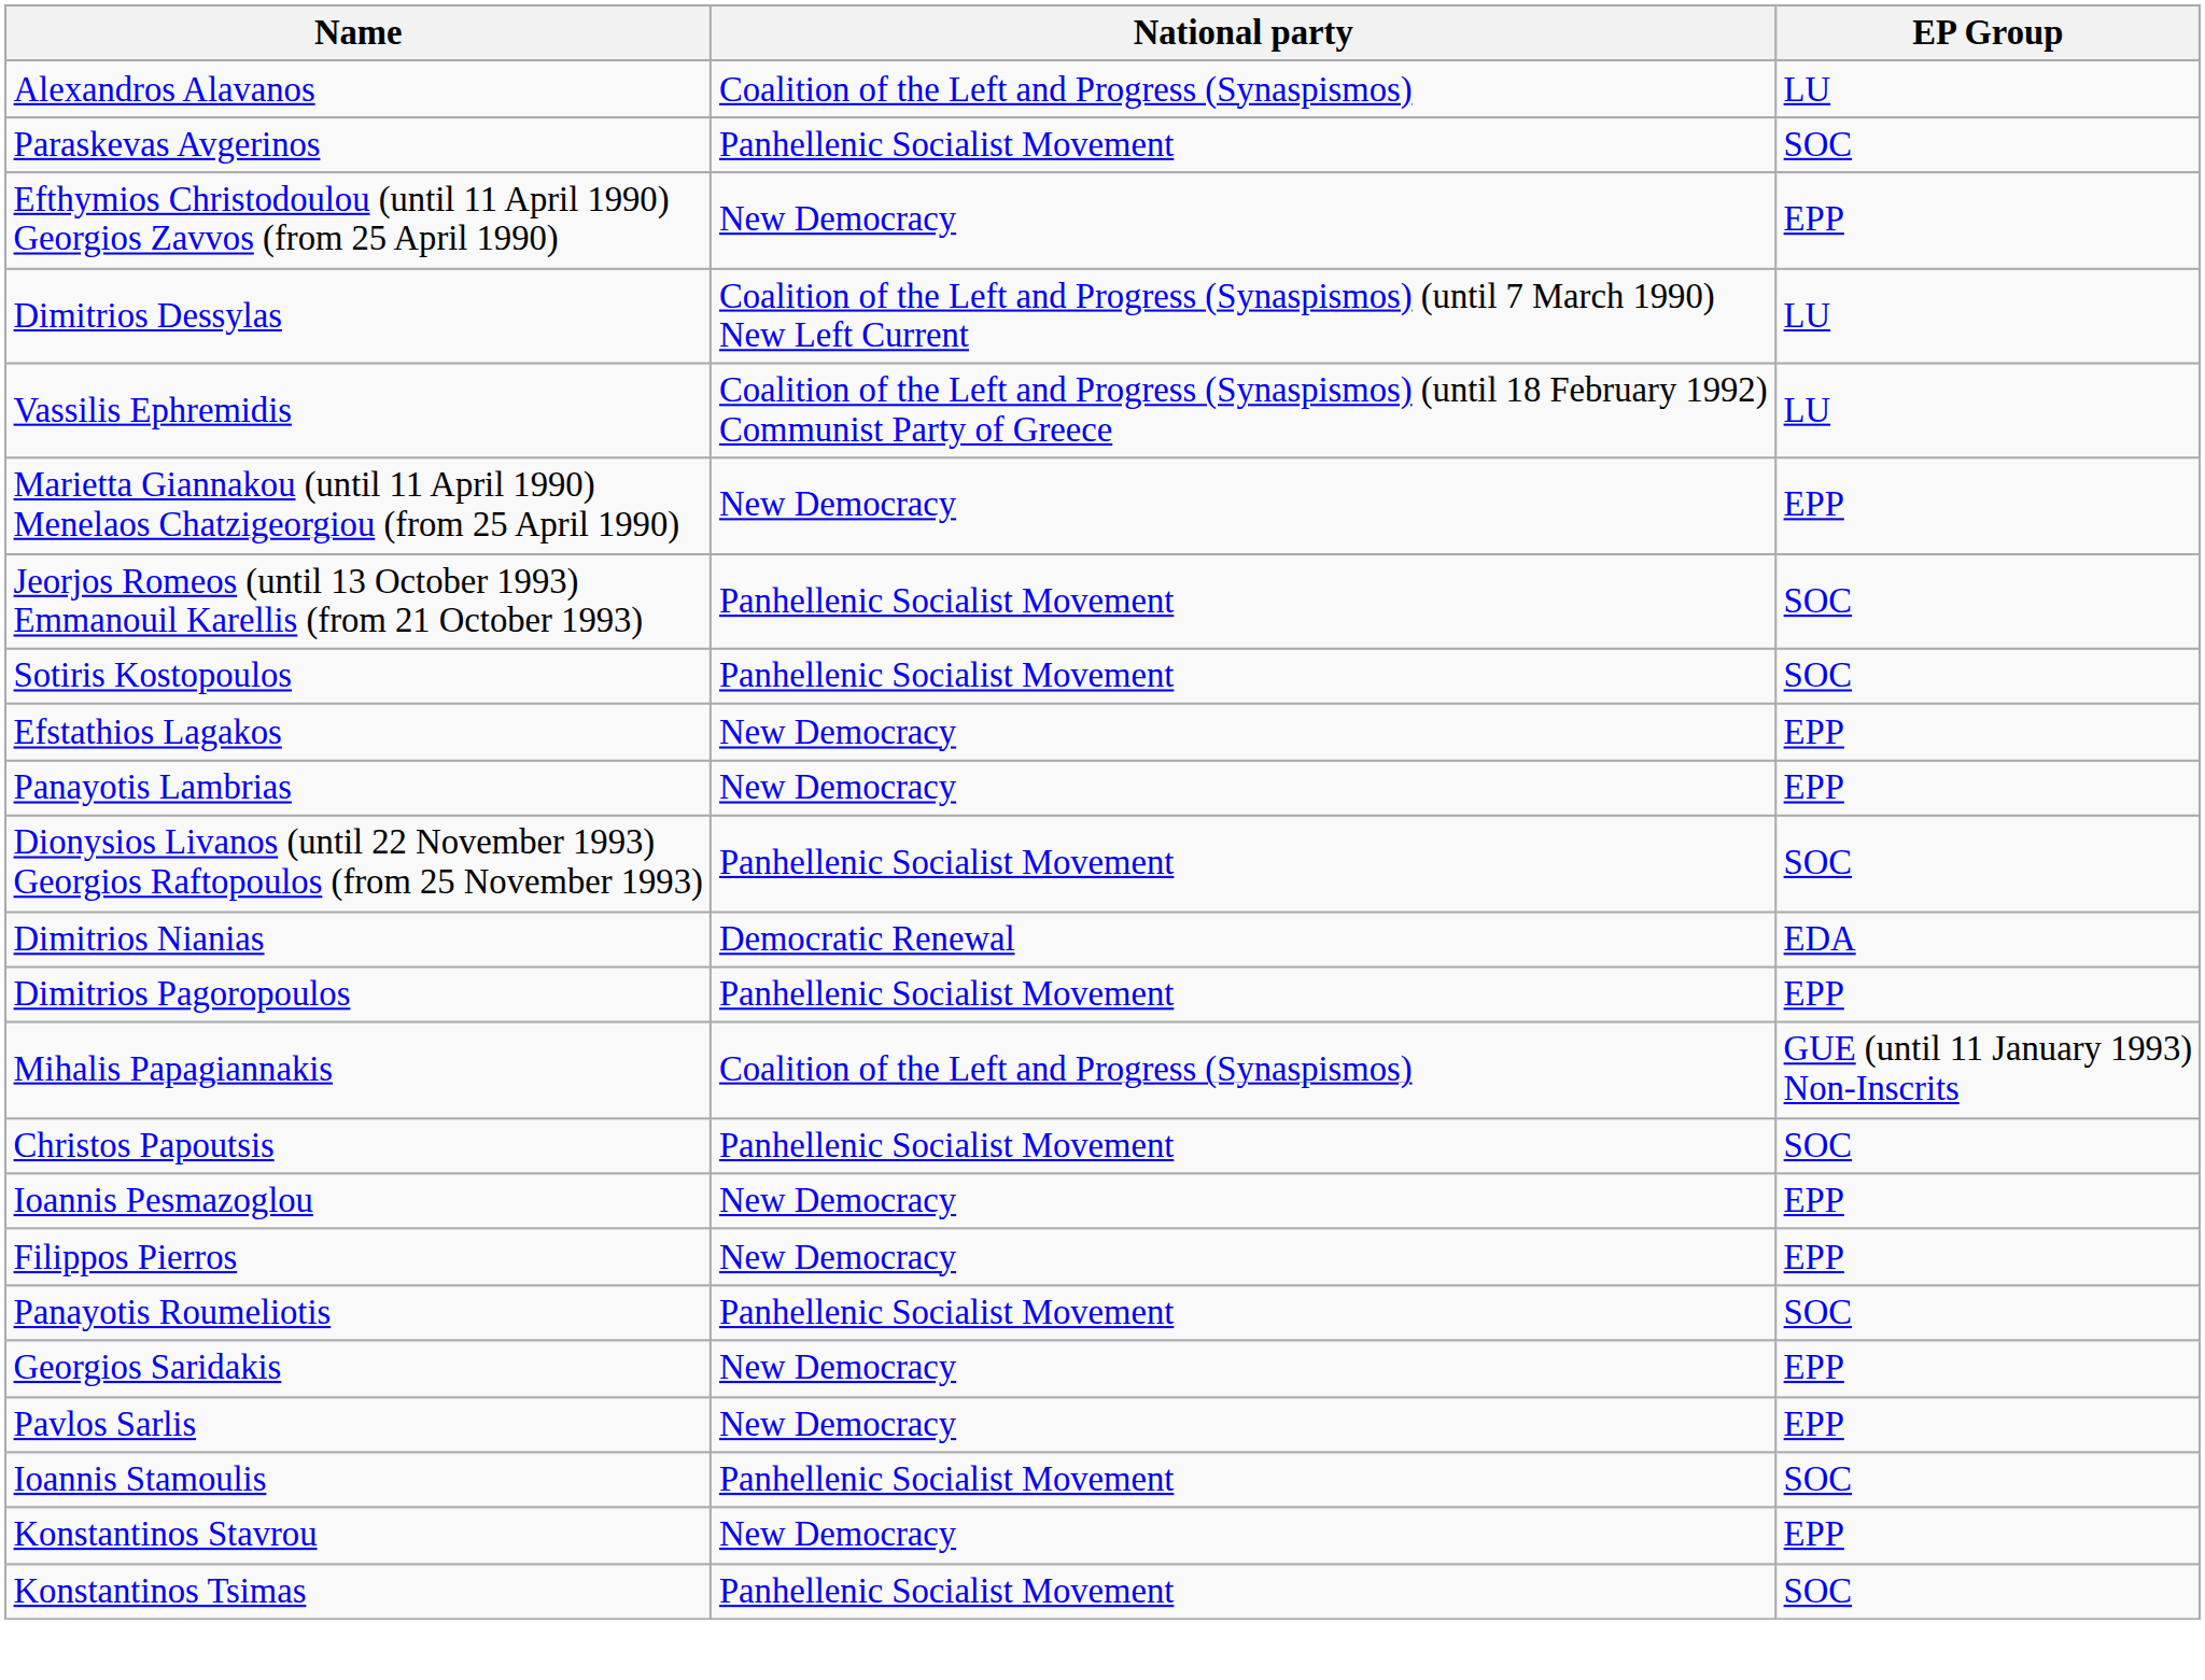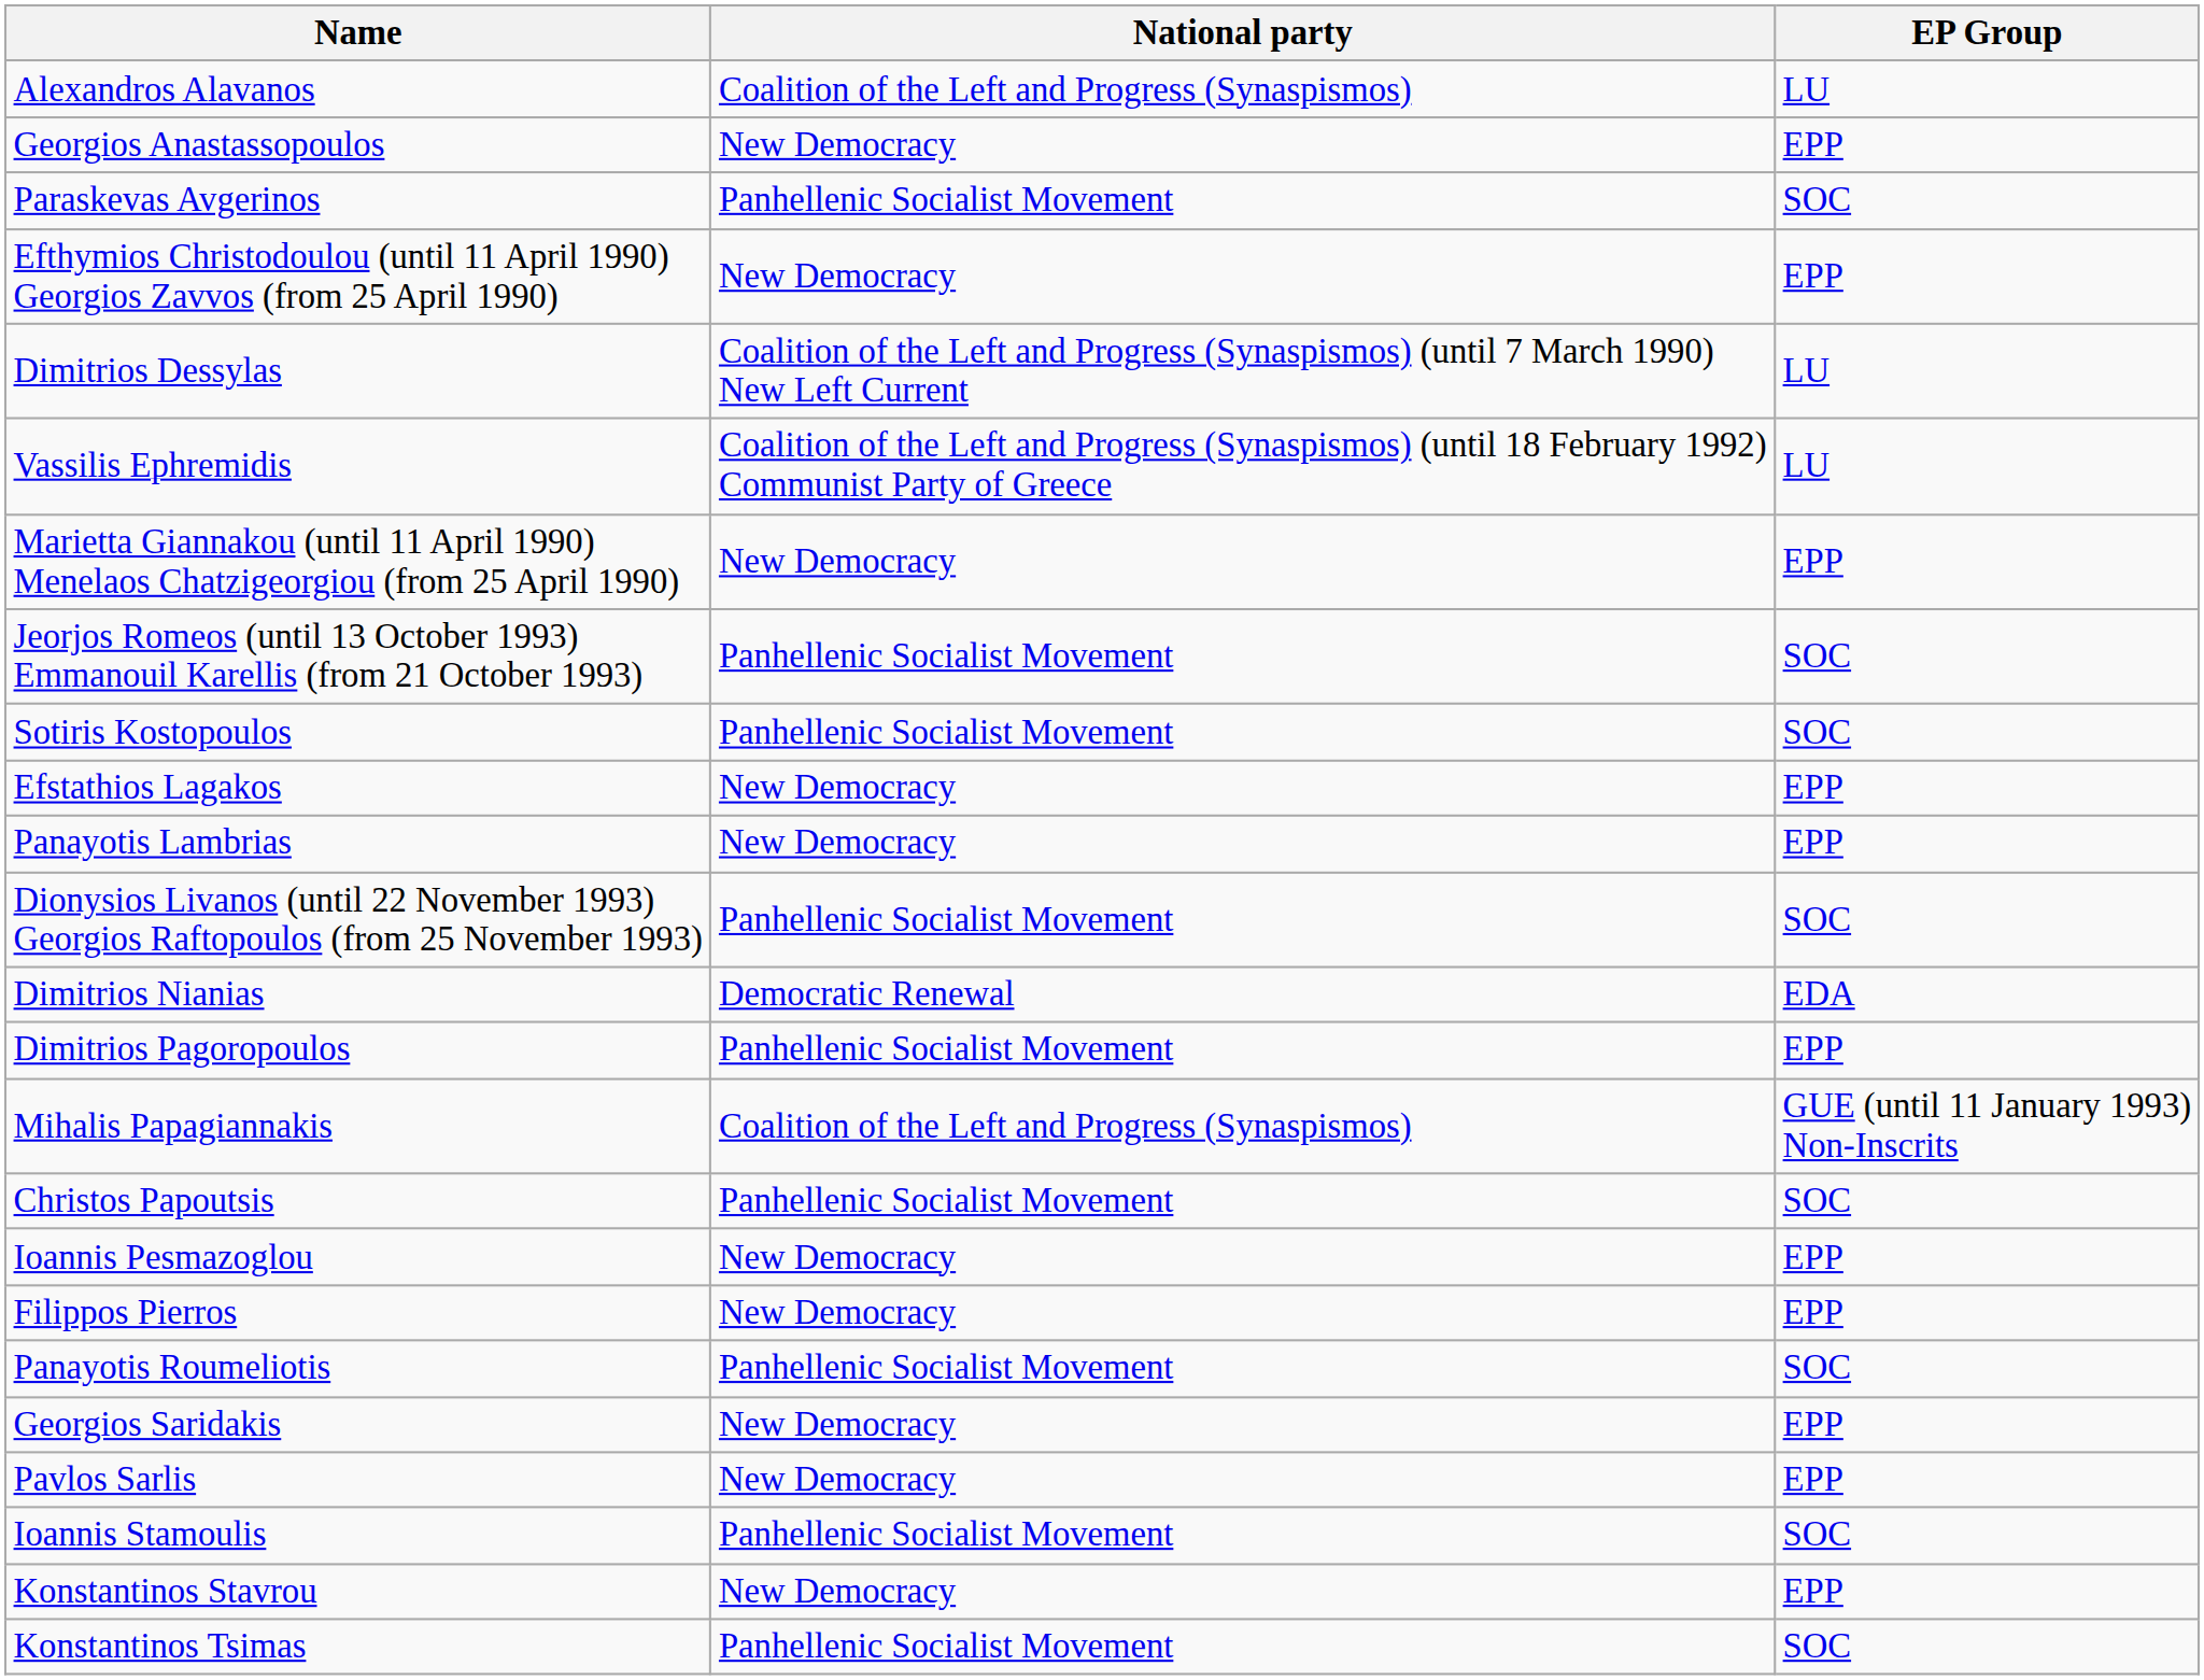+ row: Georgios Anastassopoulos | New Democracy | EPP
